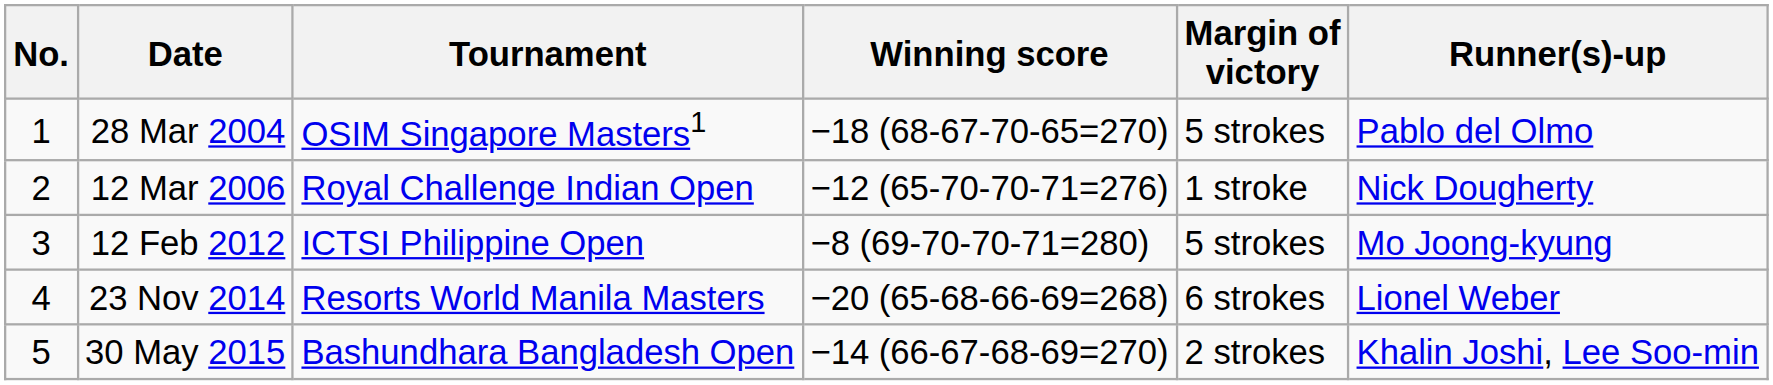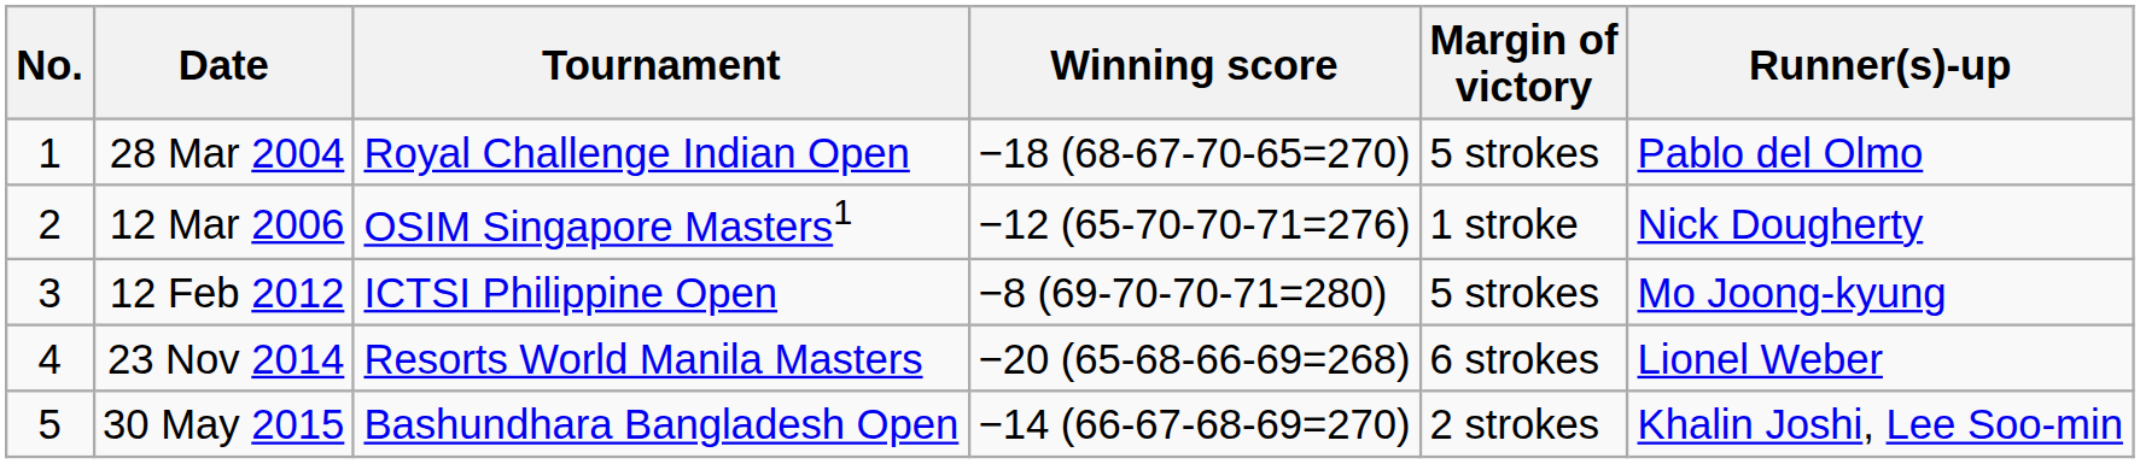28 Mar 2004 | Tournament: OSIM Singapore Masters1 -> Royal Challenge Indian Open
12 Mar 2006 | Tournament: Royal Challenge Indian Open -> OSIM Singapore Masters1
